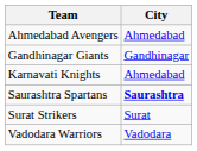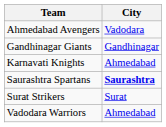Ahmedabad Avengers | City: Ahmedabad -> Vadodara
Vadodara Warriors | City: Vadodara -> Ahmedabad
